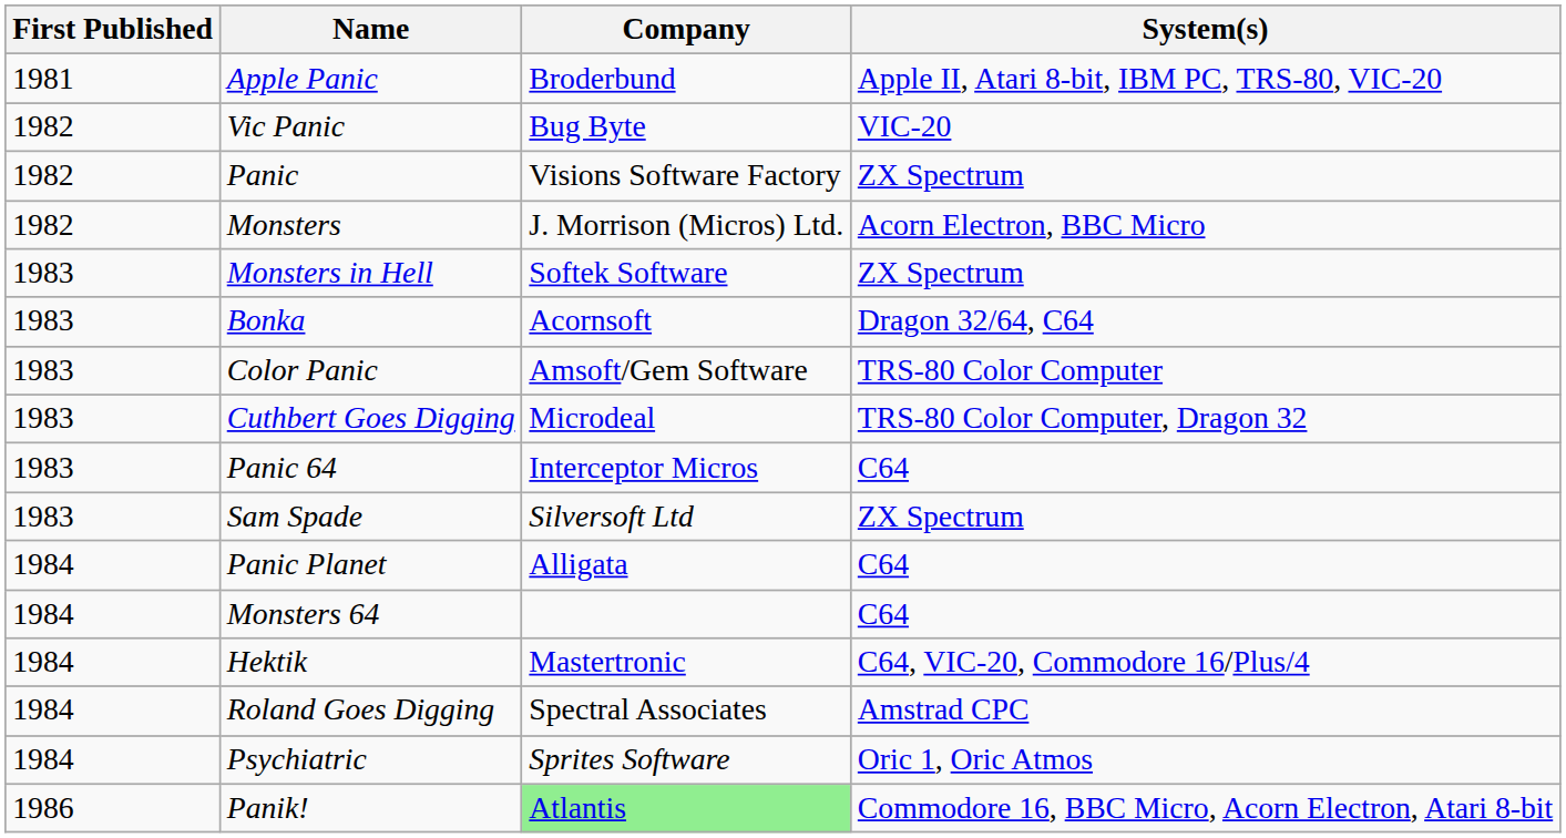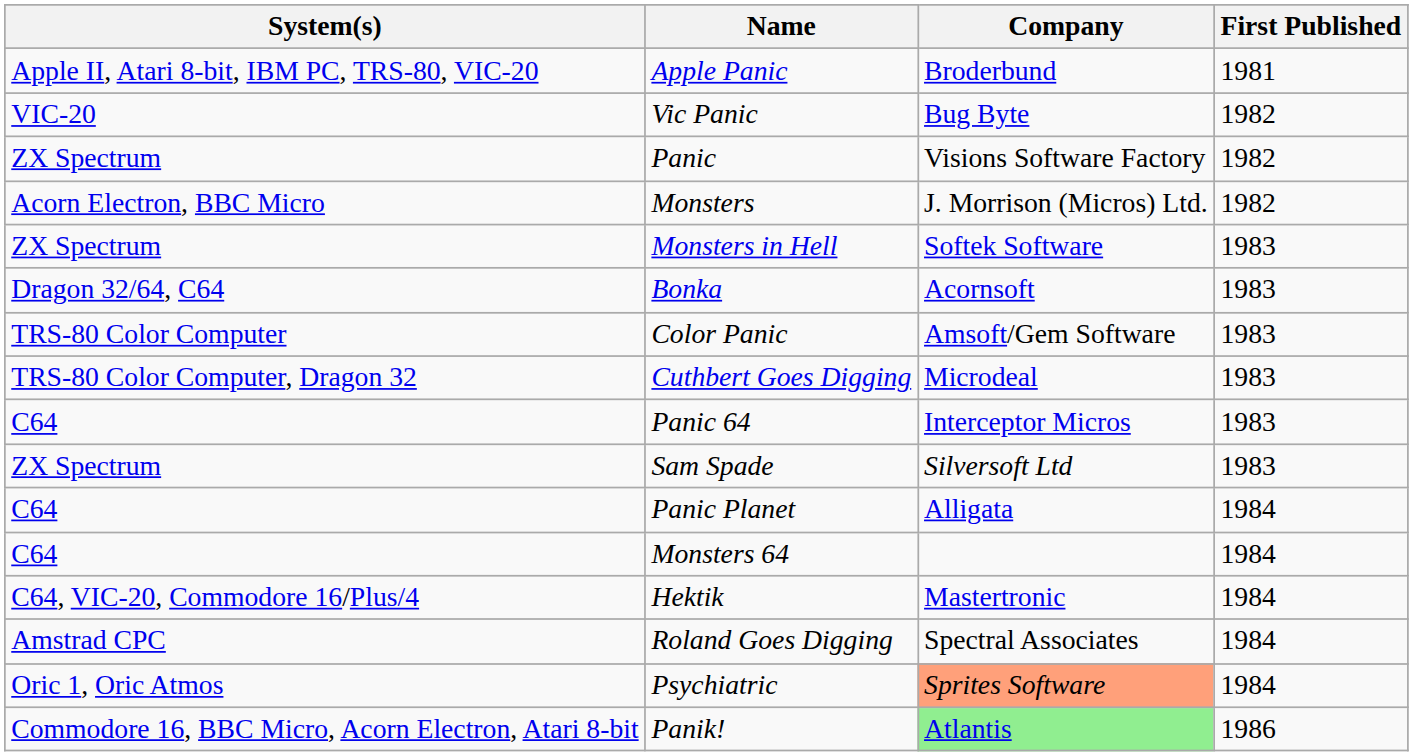columns swapped: First Published <-> System(s)
Psychiatric | Company: no background -> lightsalmon background
